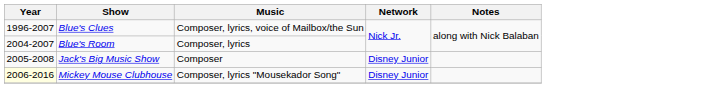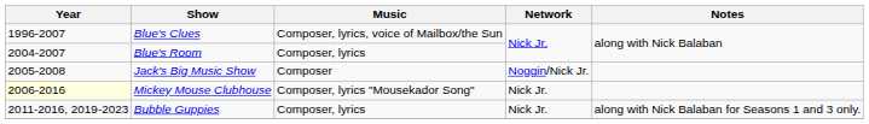Jack's Big Music Show | Network: Disney Junior -> Noggin/Nick Jr.
Mickey Mouse Clubhouse | Network: Disney Junior -> Nick Jr.
+ row: 2011-2016, 2019-2023 | Bubble Guppies | Composer, lyrics | Nick Jr. | along with Nick Balaban for Seasons 1 and 3 only.
